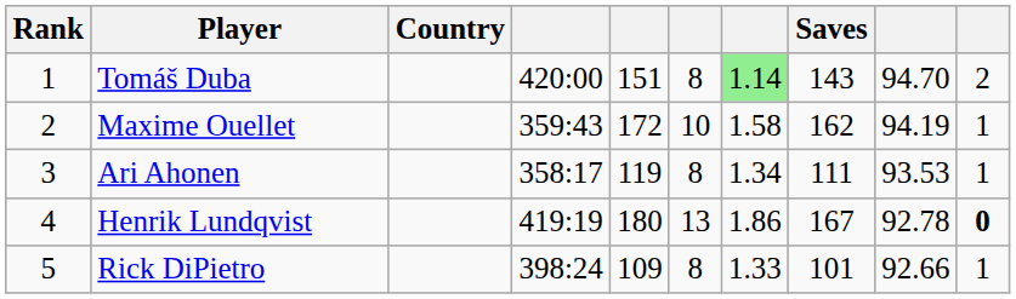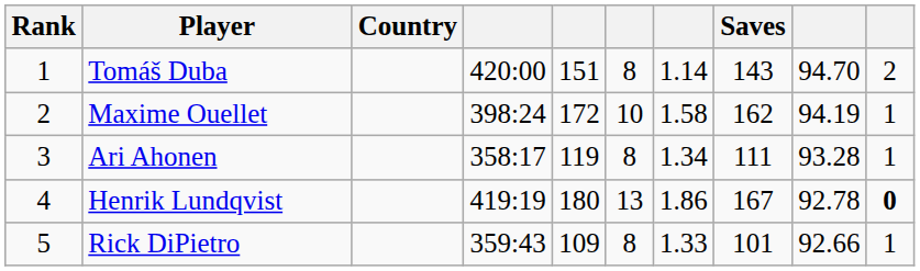Tomáš Duba | column 7: lightgreen background -> no background
Maxime Ouellet | column 4: 359:43 -> 398:24
Ari Ahonen | column 9: 93.53 -> 93.28
Rick DiPietro | column 4: 398:24 -> 359:43
